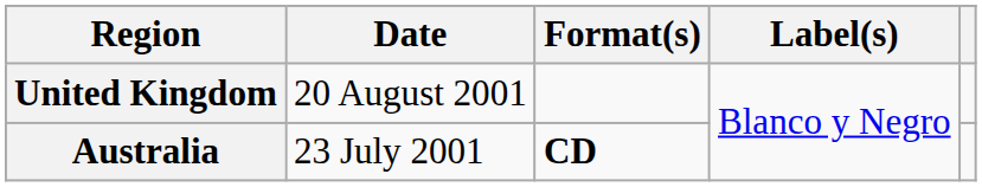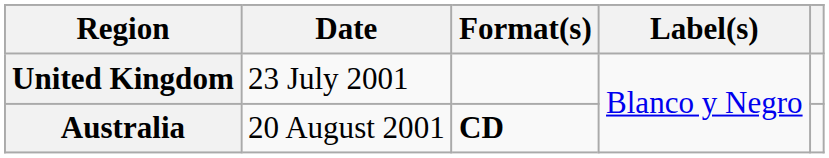United Kingdom | Date: 20 August 2001 -> 23 July 2001
Australia | Date: 23 July 2001 -> 20 August 2001
